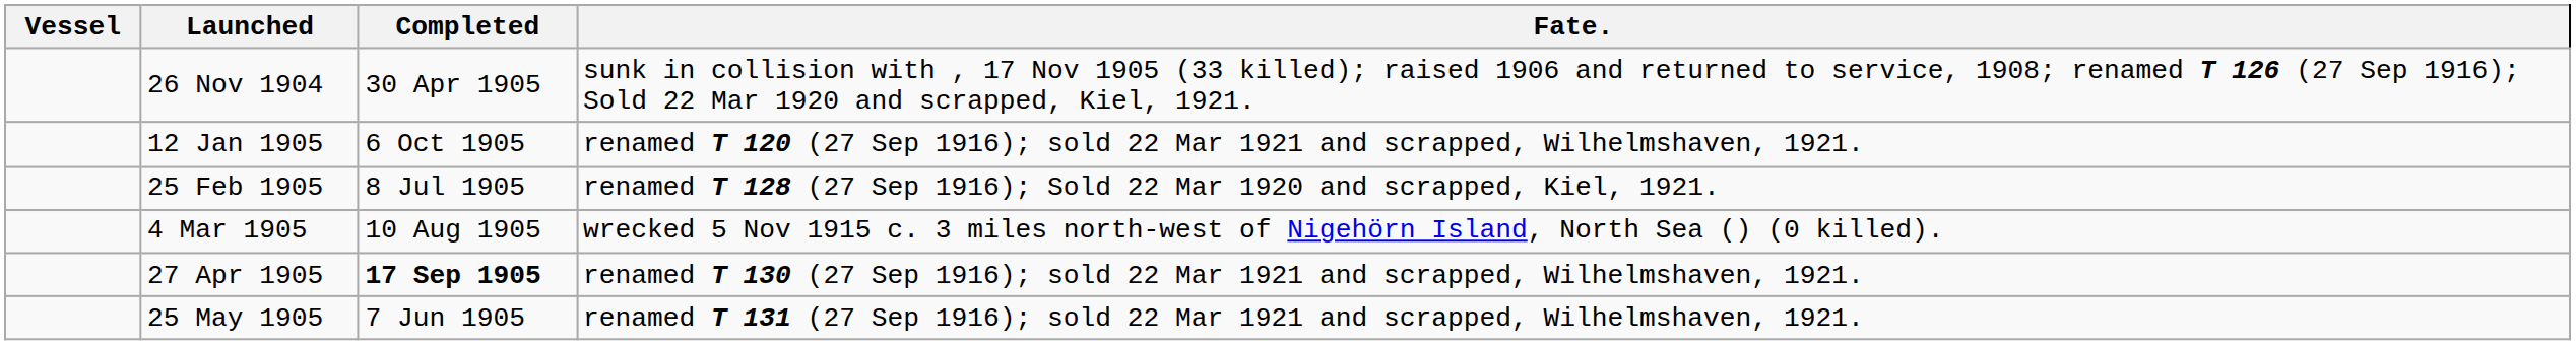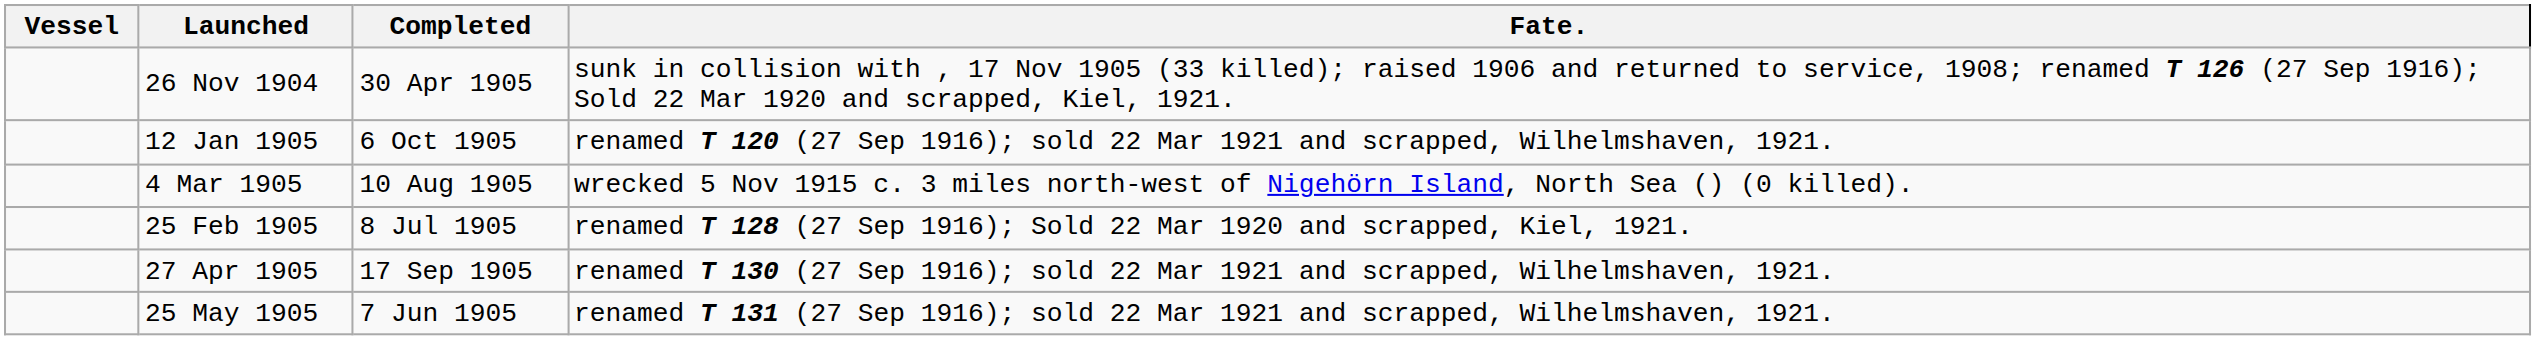rows swapped: 25 Feb 1905 <-> 4 Mar 1905
27 Apr 1905 | Completed: bold -> normal
